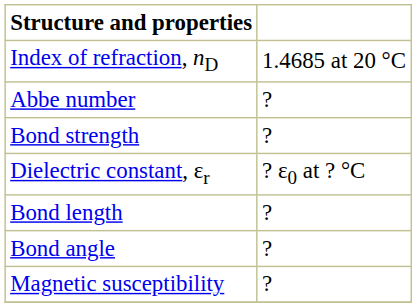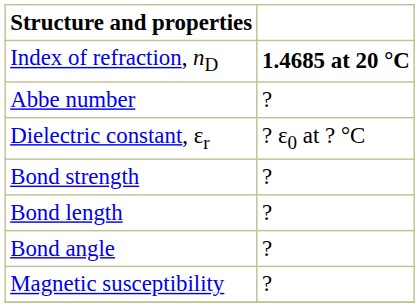Index of refraction, nD | column 2: normal -> bold
rows swapped: Dielectric constant, εr <-> Bond strength
